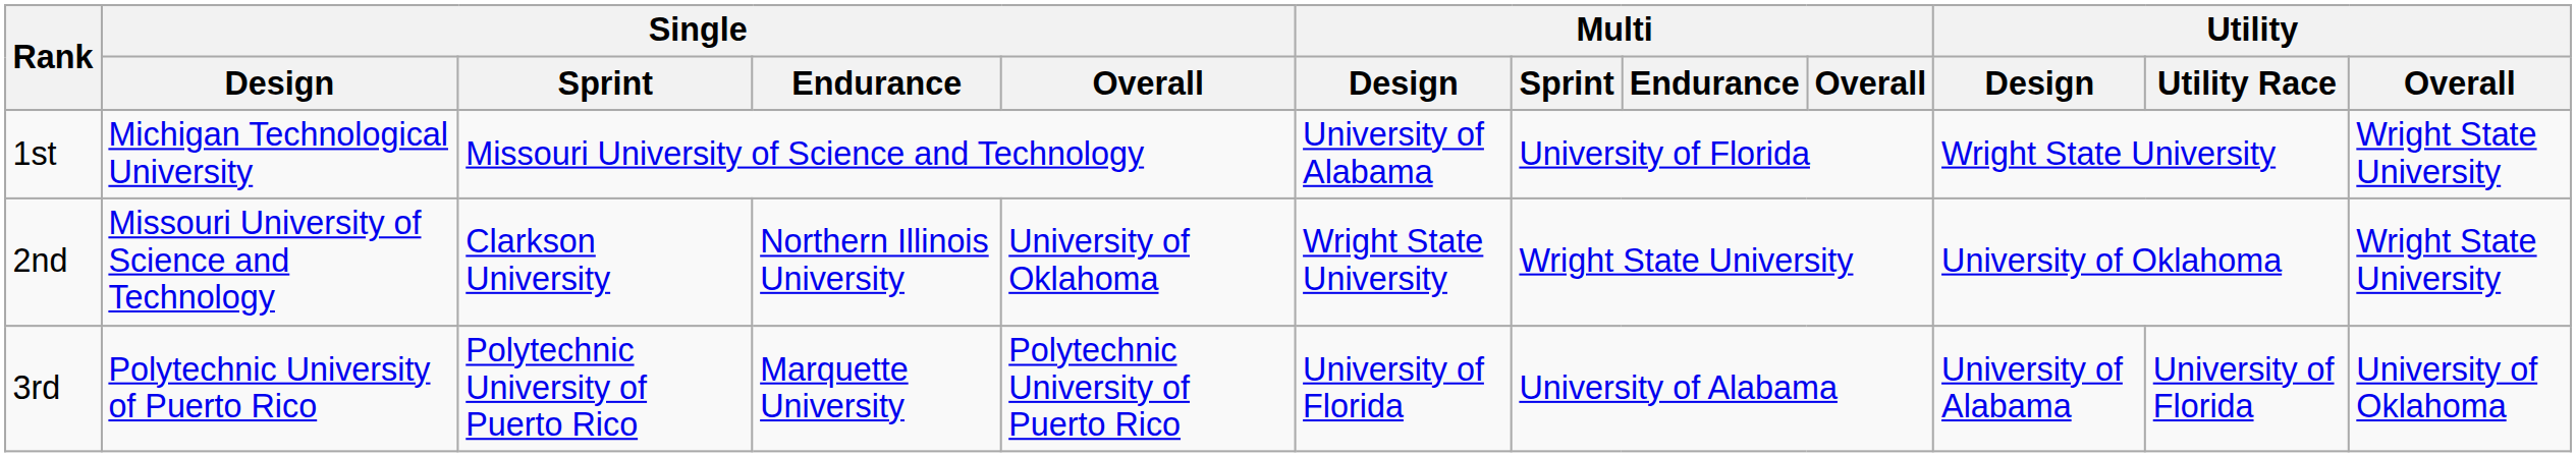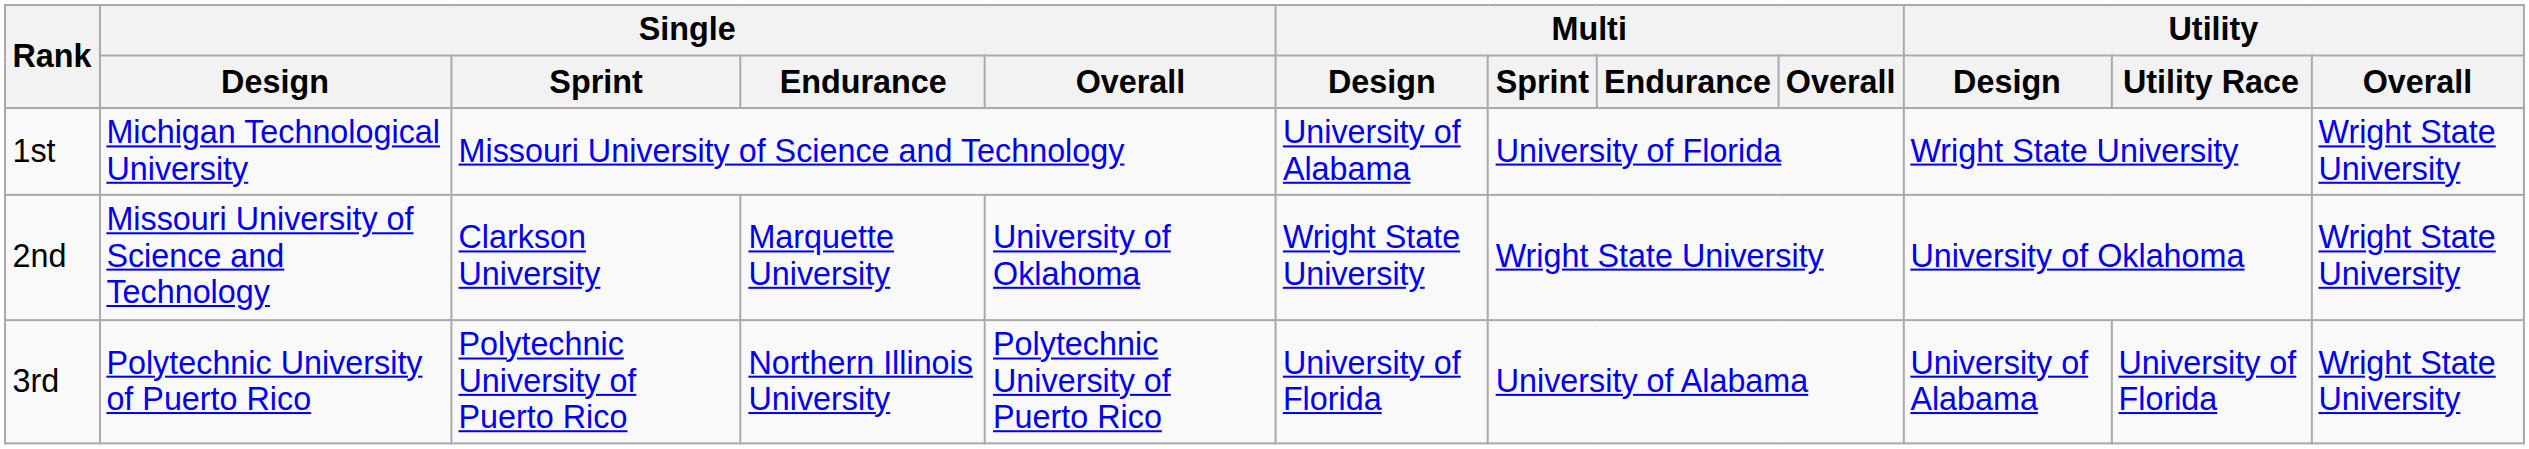2nd | Single / Endurance: Northern Illinois University -> Marquette University
3rd | Single / Endurance: Marquette University -> Northern Illinois University
3rd | Utility / Overall: University of Oklahoma -> Wright State University
